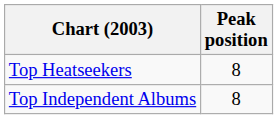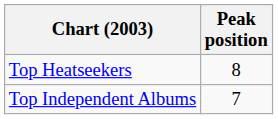Top Independent Albums | Peak position: 8 -> 7
